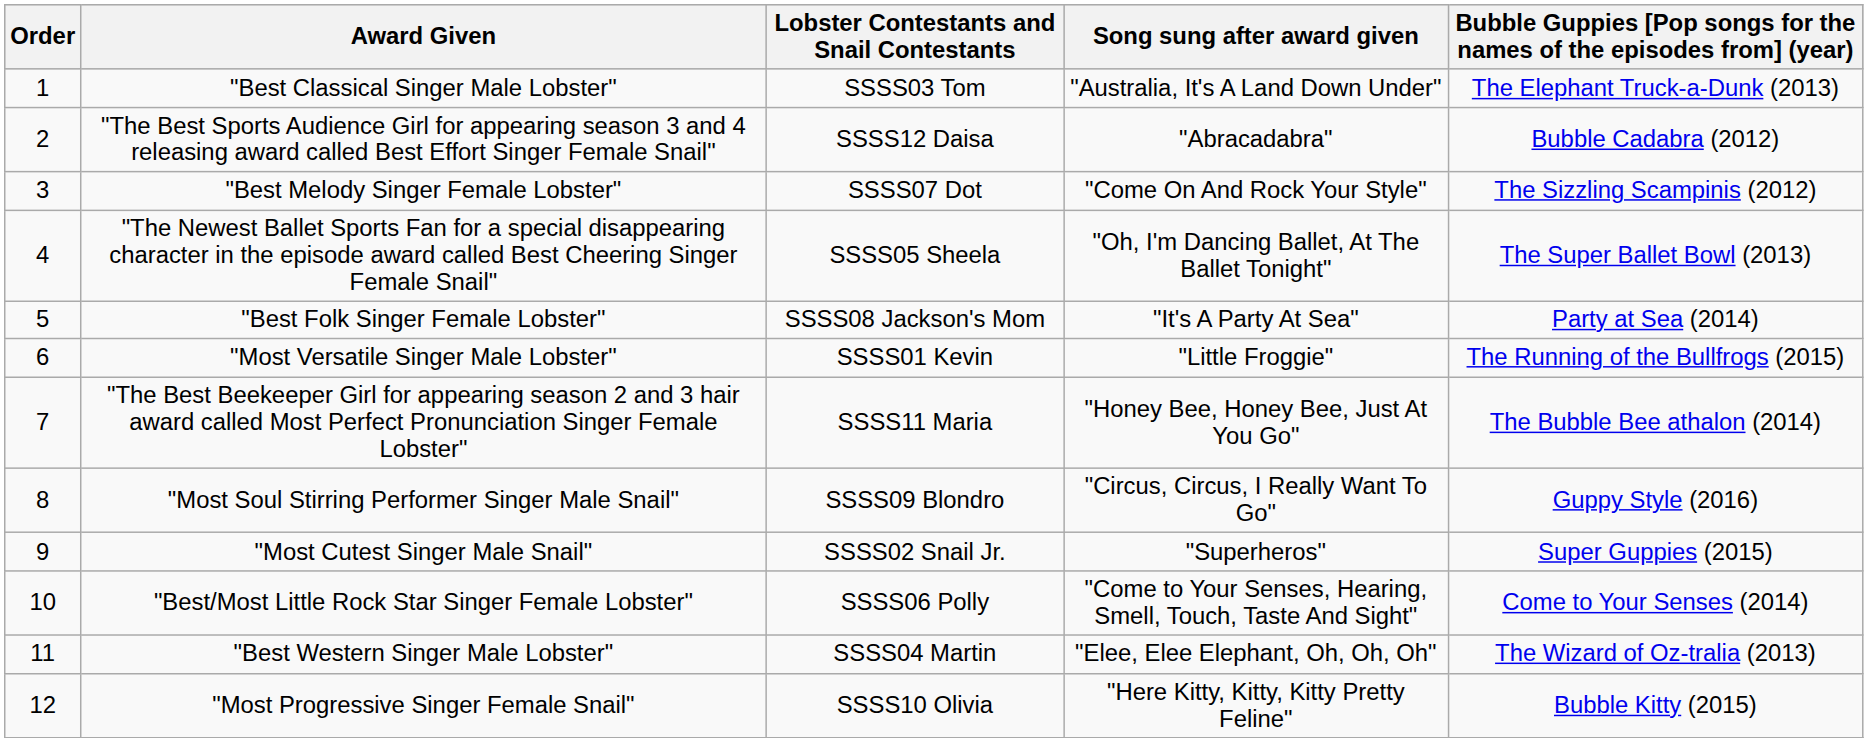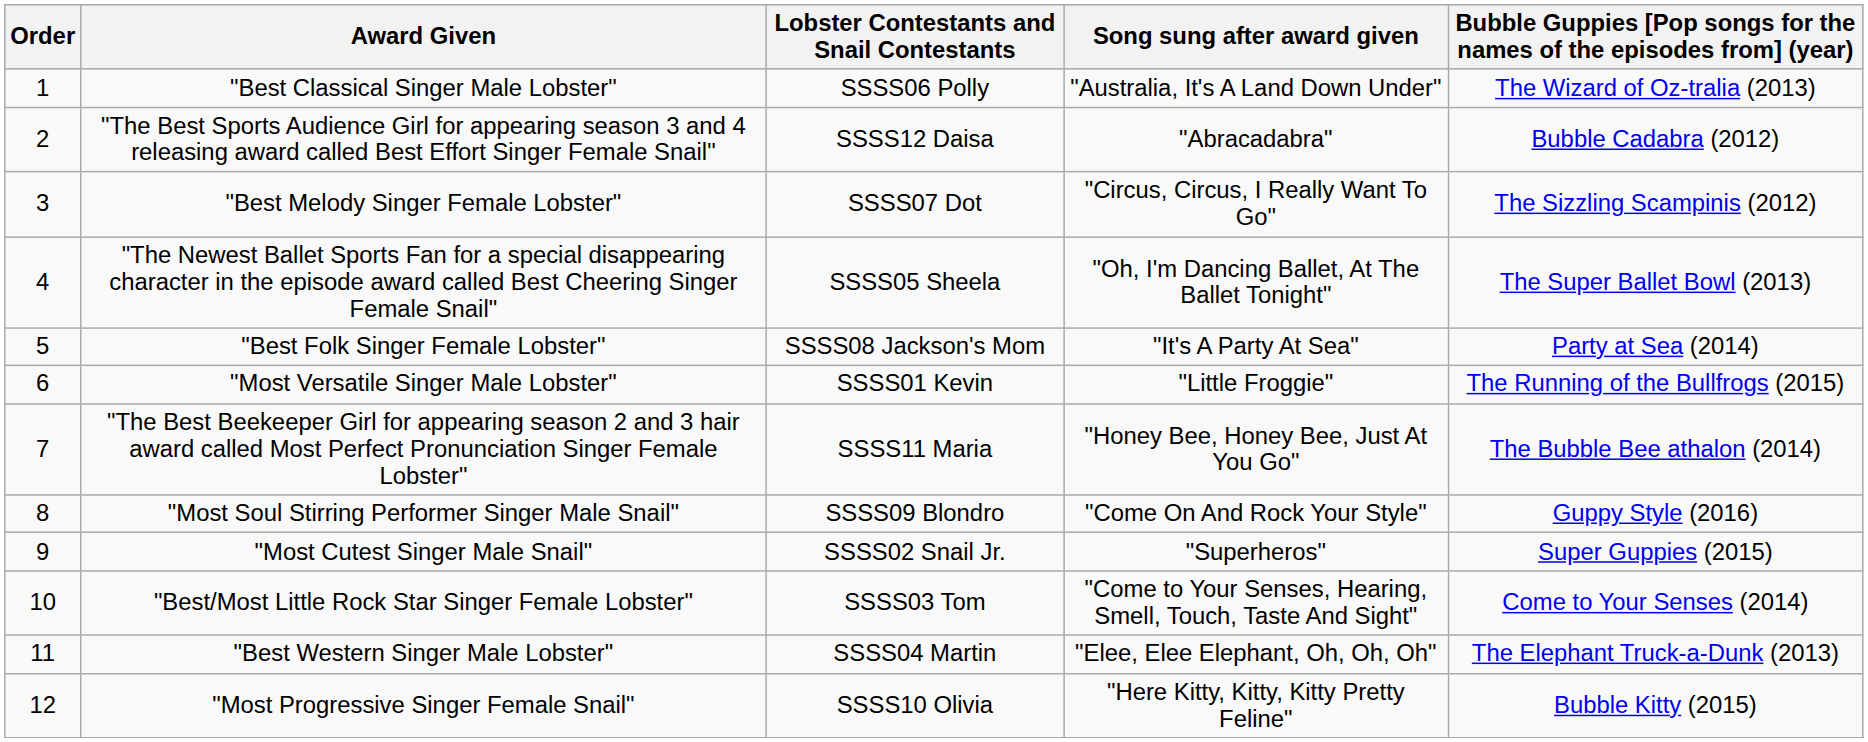"Best Classical Singer Male Lobster" | Lobster Contestants and Snail Contestants: SSSS03 Tom -> SSSS06 Polly
"Best Classical Singer Male Lobster" | column 5: The Elephant Truck-a-Dunk (2013) -> The Wizard of Oz-tralia (2013)
"Best Melody Singer Female Lobster" | Song sung after award given: "Come On And Rock Your Style" -> "Circus, Circus, I Really Want To Go"
"Most Soul Stirring Performer Singer Male Snail" | Song sung after award given: "Circus, Circus, I Really Want To Go" -> "Come On And Rock Your Style"
"Best/Most Little Rock Star Singer Female Lobster" | Lobster Contestants and Snail Contestants: SSSS06 Polly -> SSSS03 Tom
"Best Western Singer Male Lobster" | column 5: The Wizard of Oz-tralia (2013) -> The Elephant Truck-a-Dunk (2013)
